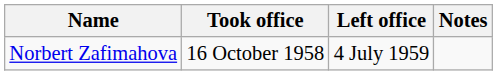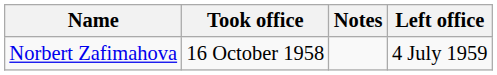columns swapped: Left office <-> Notes
